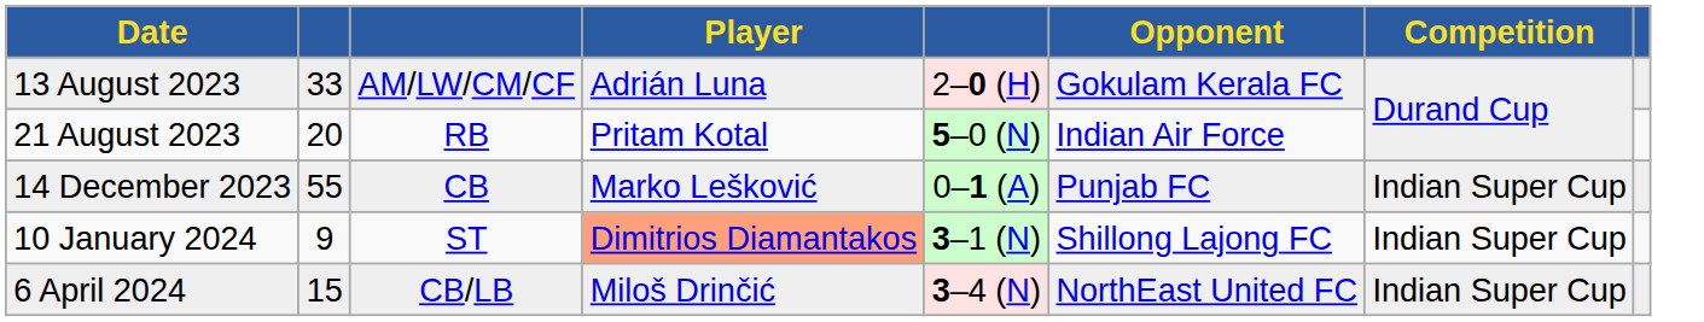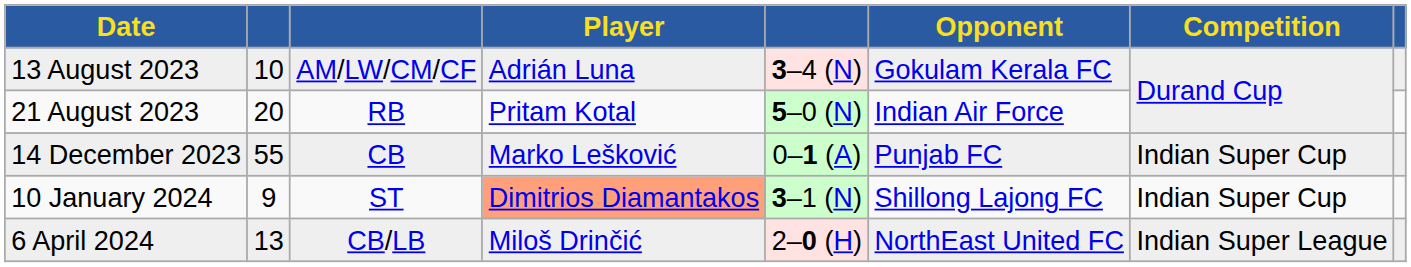13 August 2023 | column 2: 33 -> 10
13 August 2023 | column 5: 2–0 (H) -> 3–4 (N)
6 April 2024 | column 2: 15 -> 13
6 April 2024 | column 5: 3–4 (N) -> 2–0 (H)
6 April 2024 | Competition: Indian Super Cup -> Indian Super League
